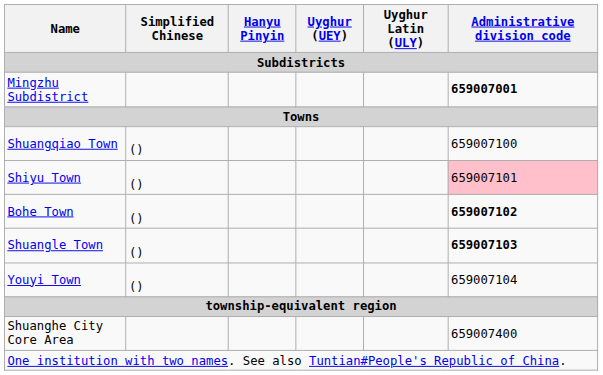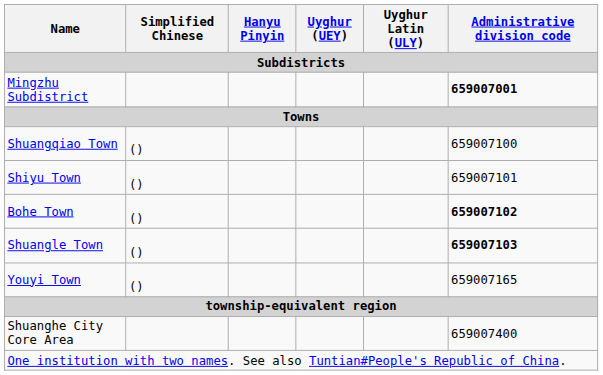Shiyu Town | Administrative division code: pink background -> no background
Youyi Town | Administrative division code: 659007104 -> 659007165
